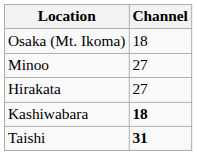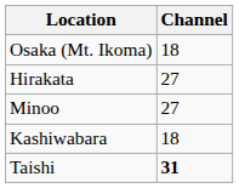rows swapped: Hirakata <-> Minoo
Kashiwabara | Channel: bold -> normal
